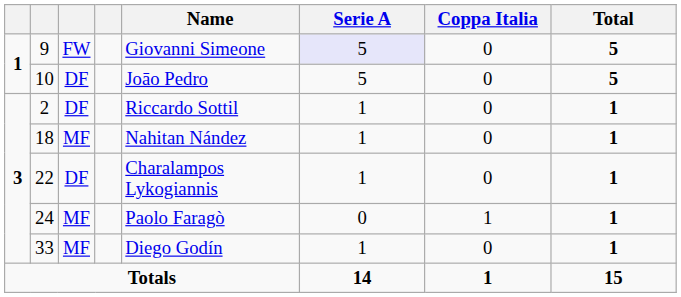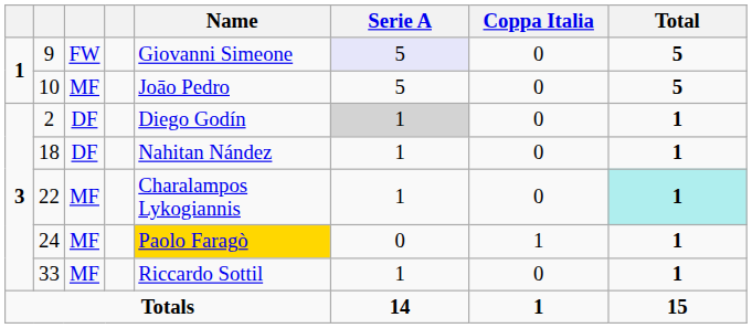10 | column 3: DF -> MF
2 | Name: Riccardo Sottil -> Diego Godín
2 | Serie A: no background -> lightgrey background
18 | column 3: MF -> DF
22 | column 3: DF -> MF
22 | Total: no background -> paleturquoise background
24 | Name: no background -> gold background
33 | Name: Diego Godín -> Riccardo Sottil
